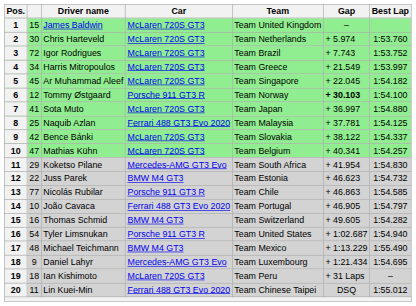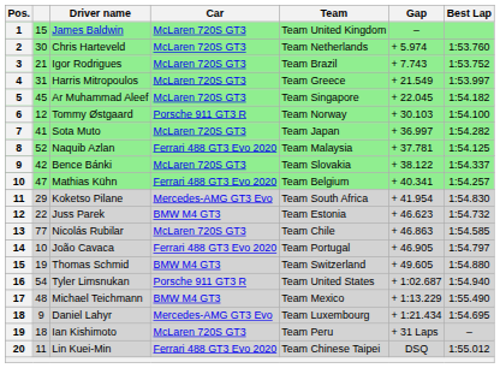Igor Rodrigues | column 2: 72 -> 21
Harris Mitropoulos | column 2: 34 -> 31
Tommy Østgaard | Gap: bold -> normal
Sota Muto | Best Lap: 1:54.880 -> 1:54.282
Naquib Azlan | column 2: 25 -> 52
Mathias Kühn | Car: McLaren 720S GT3 -> Ferrari 488 GT3 Evo 2020
Nicolás Rubilar | Car: Porsche 911 GT3 R -> McLaren 720S GT3
Thomas Schmid | column 2: 16 -> 19
Thomas Schmid | Best Lap: 1:54.282 -> 1:54.880
